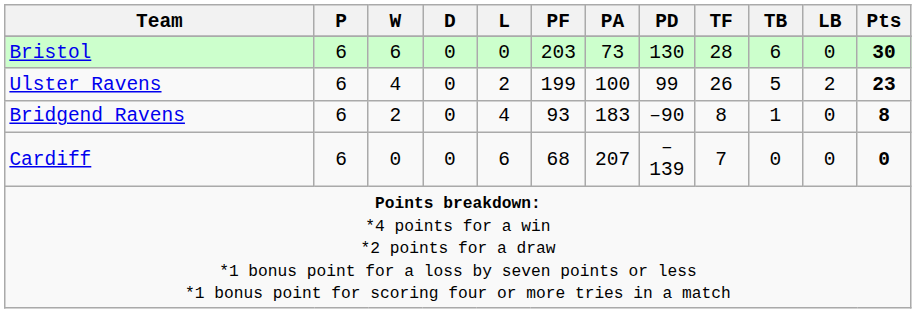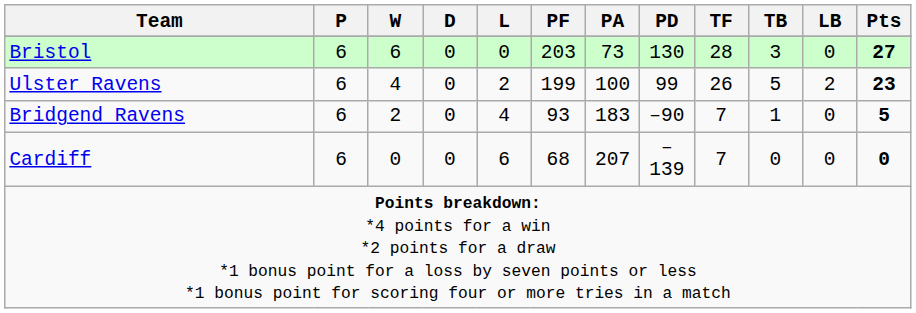Bristol | TB: 6 -> 3
Bristol | Pts: 30 -> 27
Bridgend Ravens | TF: 8 -> 7
Bridgend Ravens | Pts: 8 -> 5
